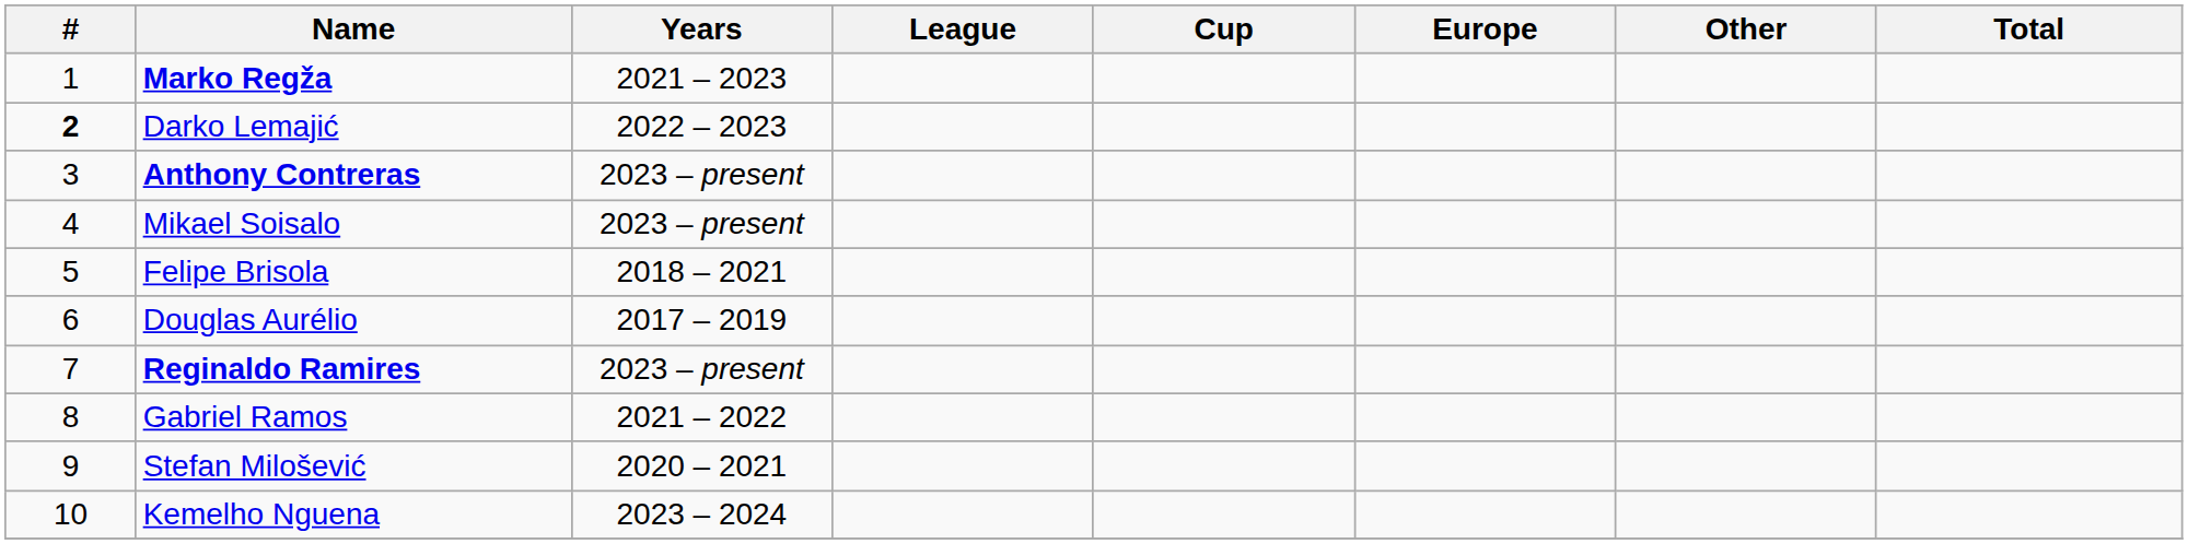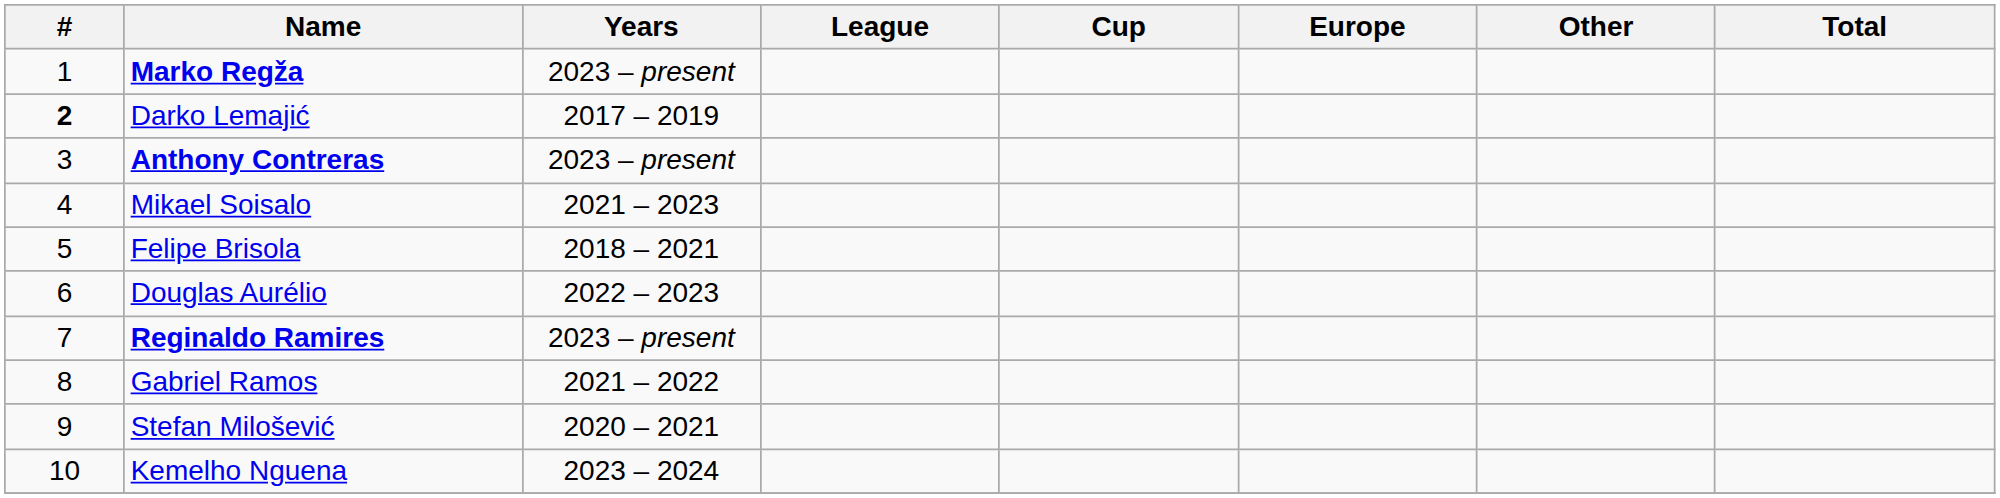Marko Regža | Years: 2021 – 2023 -> 2023 – present
Darko Lemajić | Years: 2022 – 2023 -> 2017 – 2019
Mikael Soisalo | Years: 2023 – present -> 2021 – 2023
Douglas Aurélio | Years: 2017 – 2019 -> 2022 – 2023
